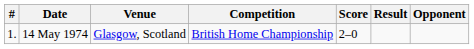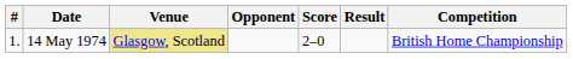columns swapped: Opponent <-> Competition
14 May 1974 | Venue: no background -> khaki background
